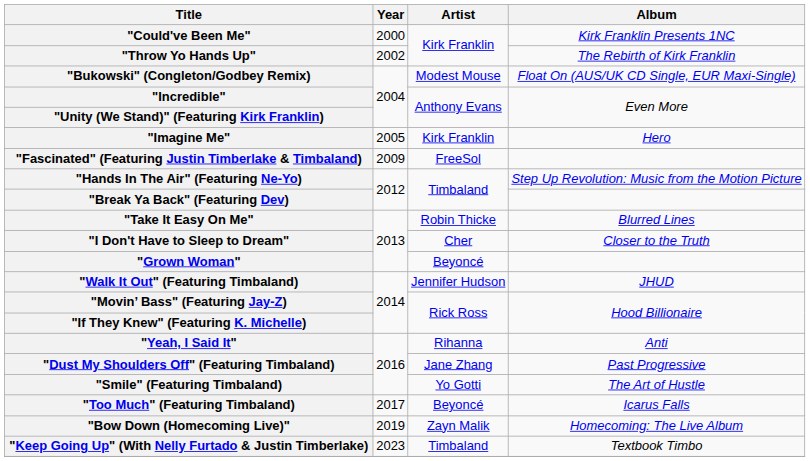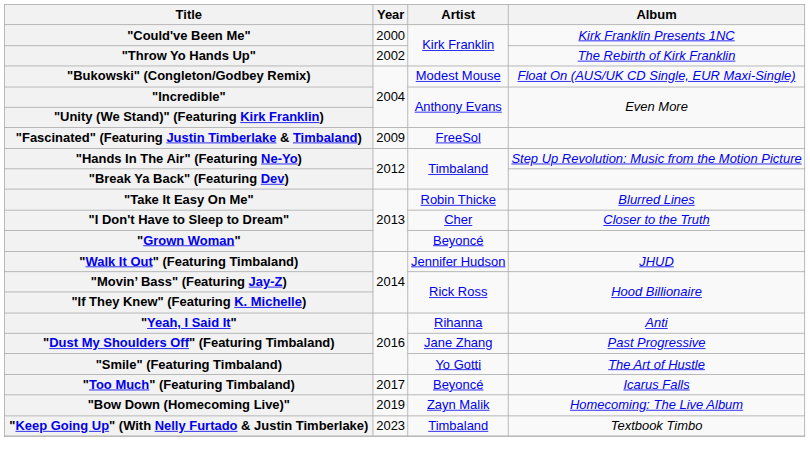- row: "Imagine Me" | 2005 | Kirk Franklin | Hero
